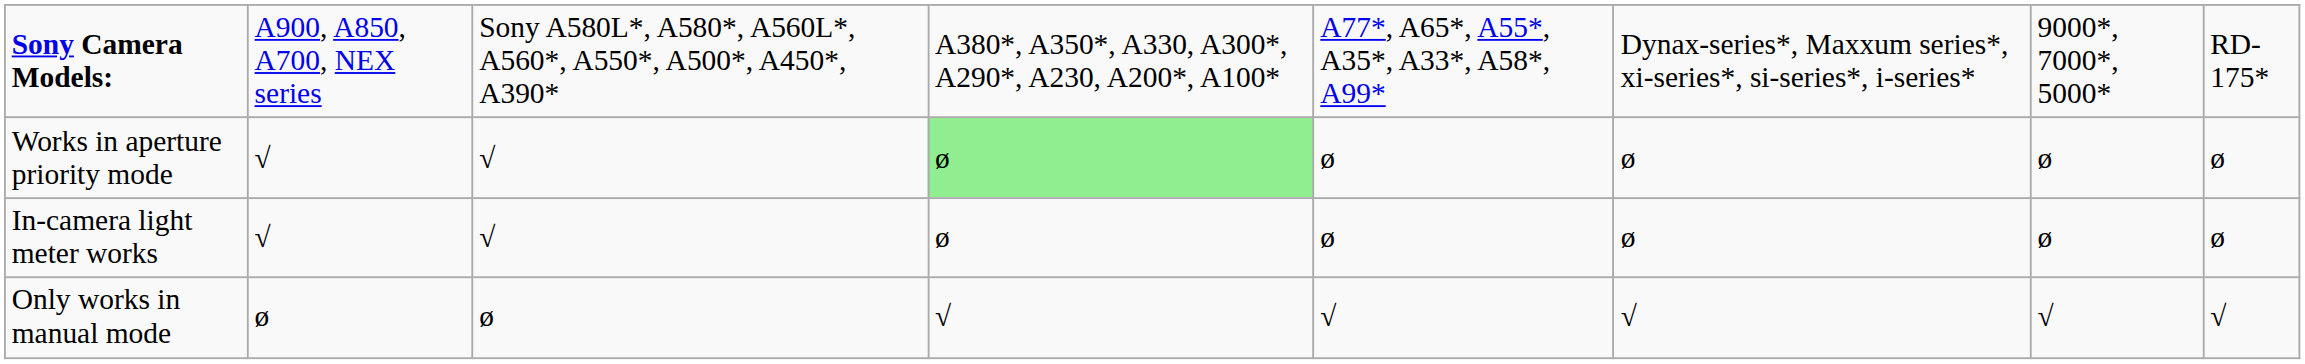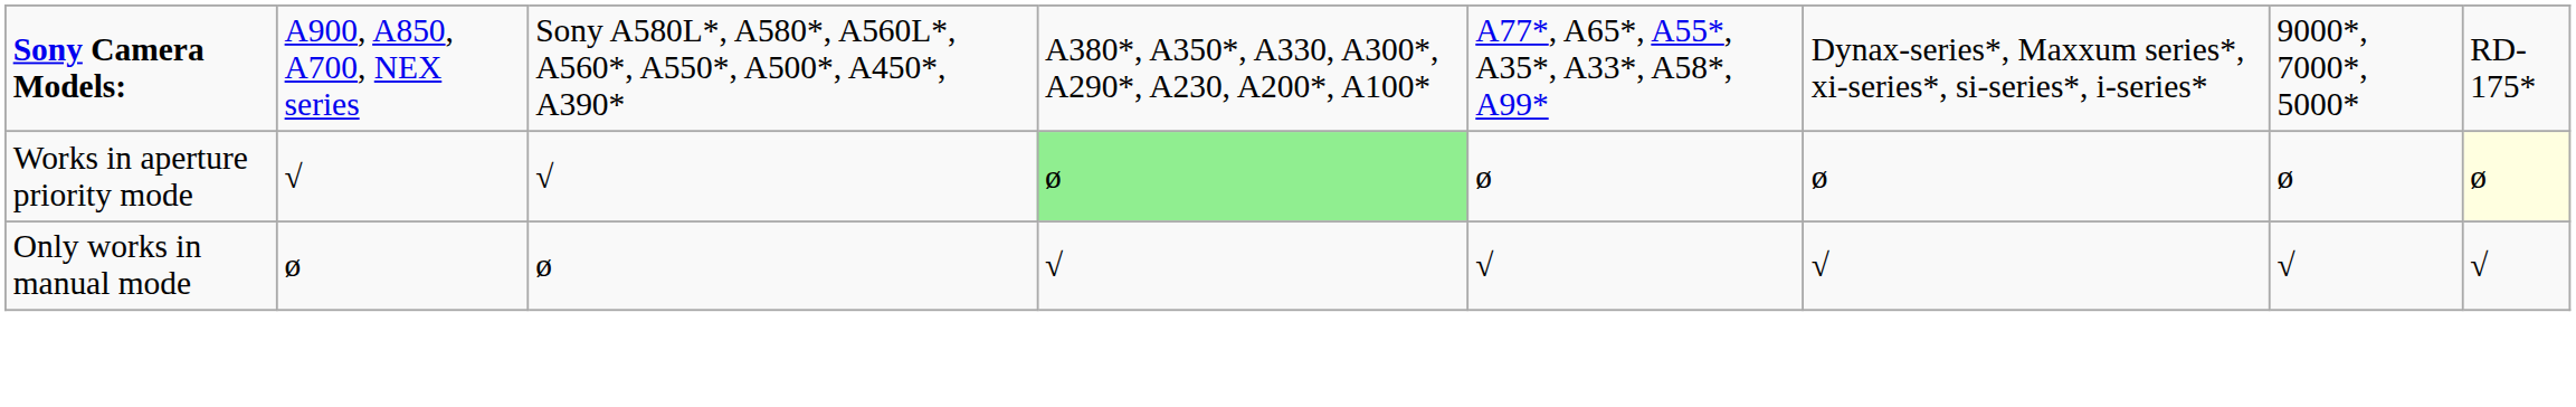Works in aperture priority mode | column 8: no background -> lightyellow background
- row: In-camera light meter works | √ | √ | ø | ø | ø | ø | ø
